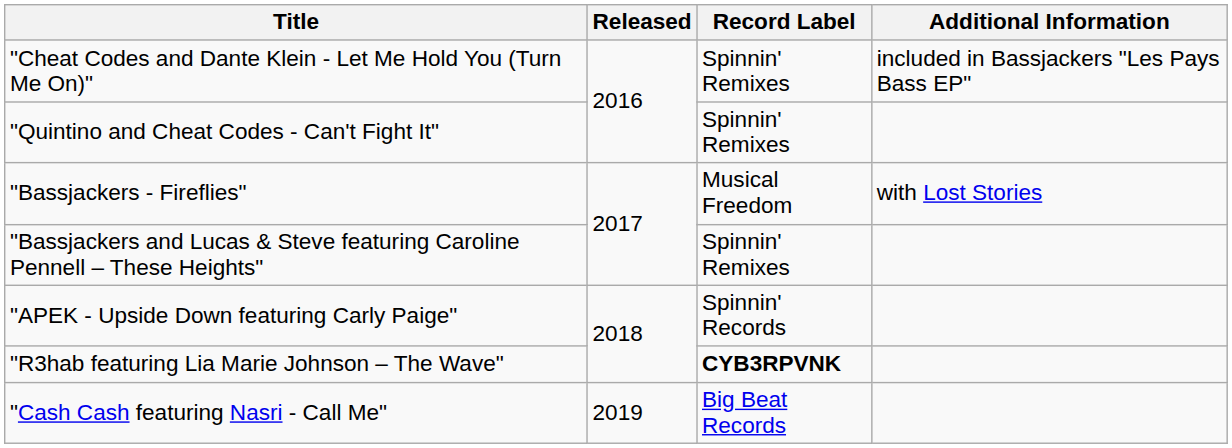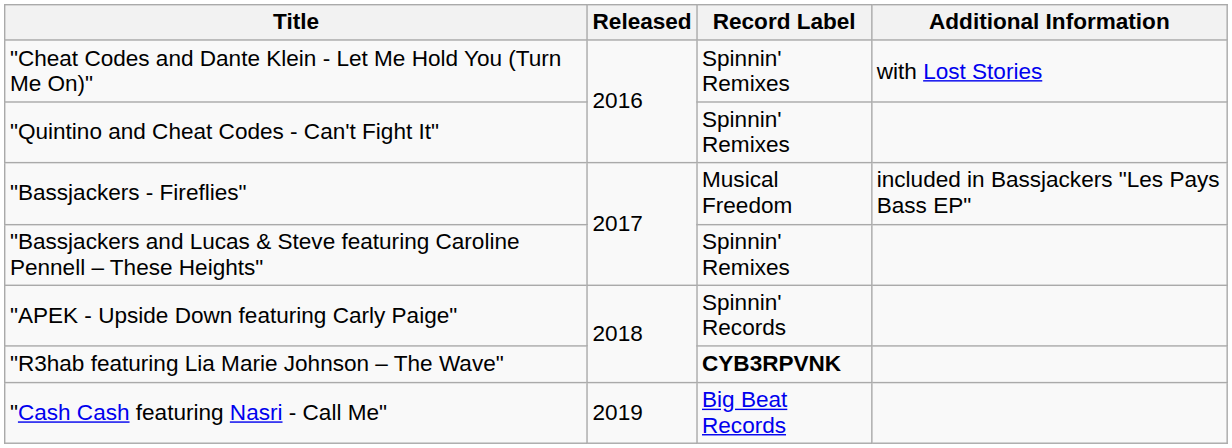"Cheat Codes and Dante Klein - Let Me Hold You (Turn Me On)" | Additional Information: included in Bassjackers "Les Pays Bass EP" -> with Lost Stories
"Bassjackers - Fireflies" | Additional Information: with Lost Stories -> included in Bassjackers "Les Pays Bass EP"
